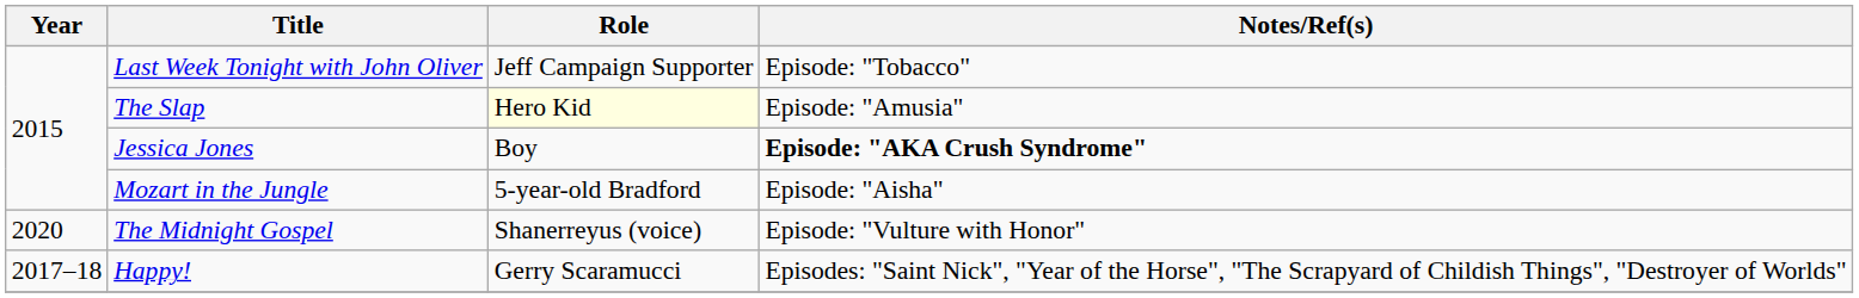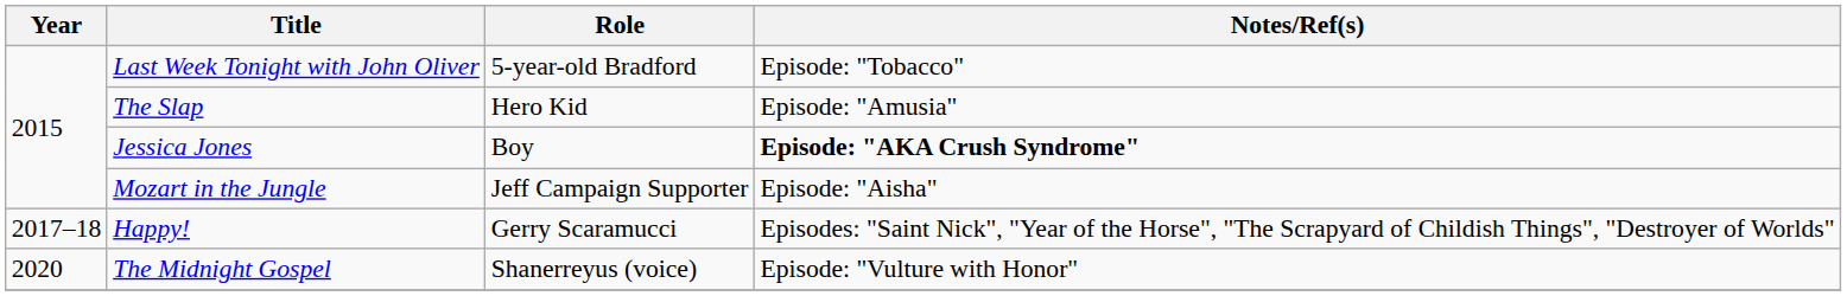Last Week Tonight with John Oliver | Role: Jeff Campaign Supporter -> 5-year-old Bradford
The Slap | Role: lightyellow background -> no background
Mozart in the Jungle | Role: 5-year-old Bradford -> Jeff Campaign Supporter
rows swapped: Happy! <-> The Midnight Gospel
